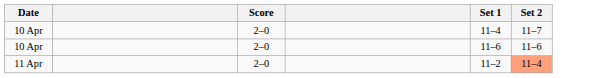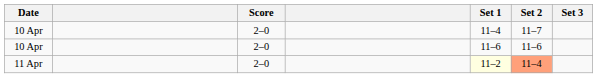+ column: Set 3
11 Apr | Set 1: no background -> lightyellow background
